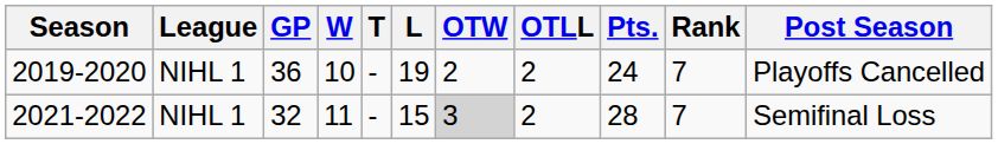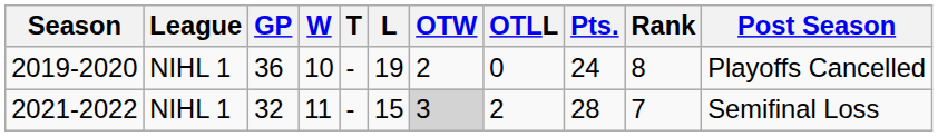2019-2020 | OTLL: 2 -> 0
2019-2020 | Rank: 7 -> 8
